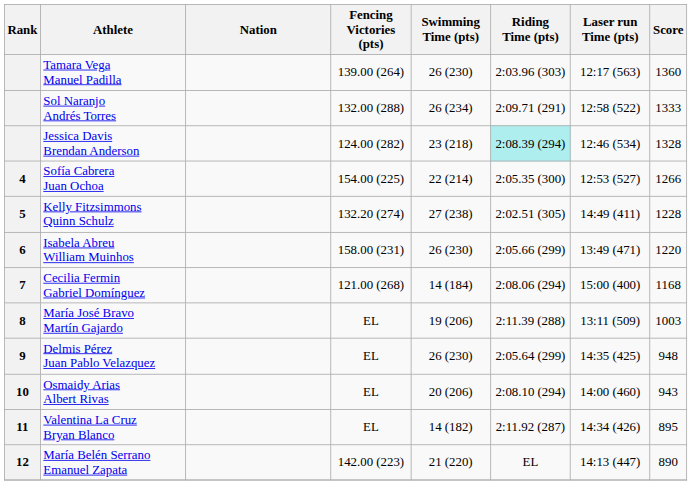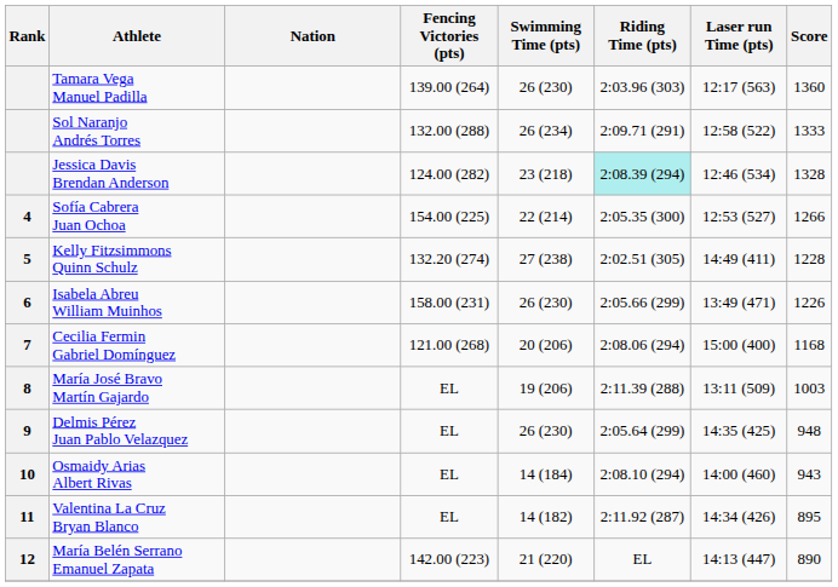Isabela Abreu William Muinhos | Score: 1220 -> 1226
Cecilia Fermin Gabriel Domínguez | Swimming Time (pts): 14 (184) -> 20 (206)
Osmaidy Arias Albert Rivas | Swimming Time (pts): 20 (206) -> 14 (184)
